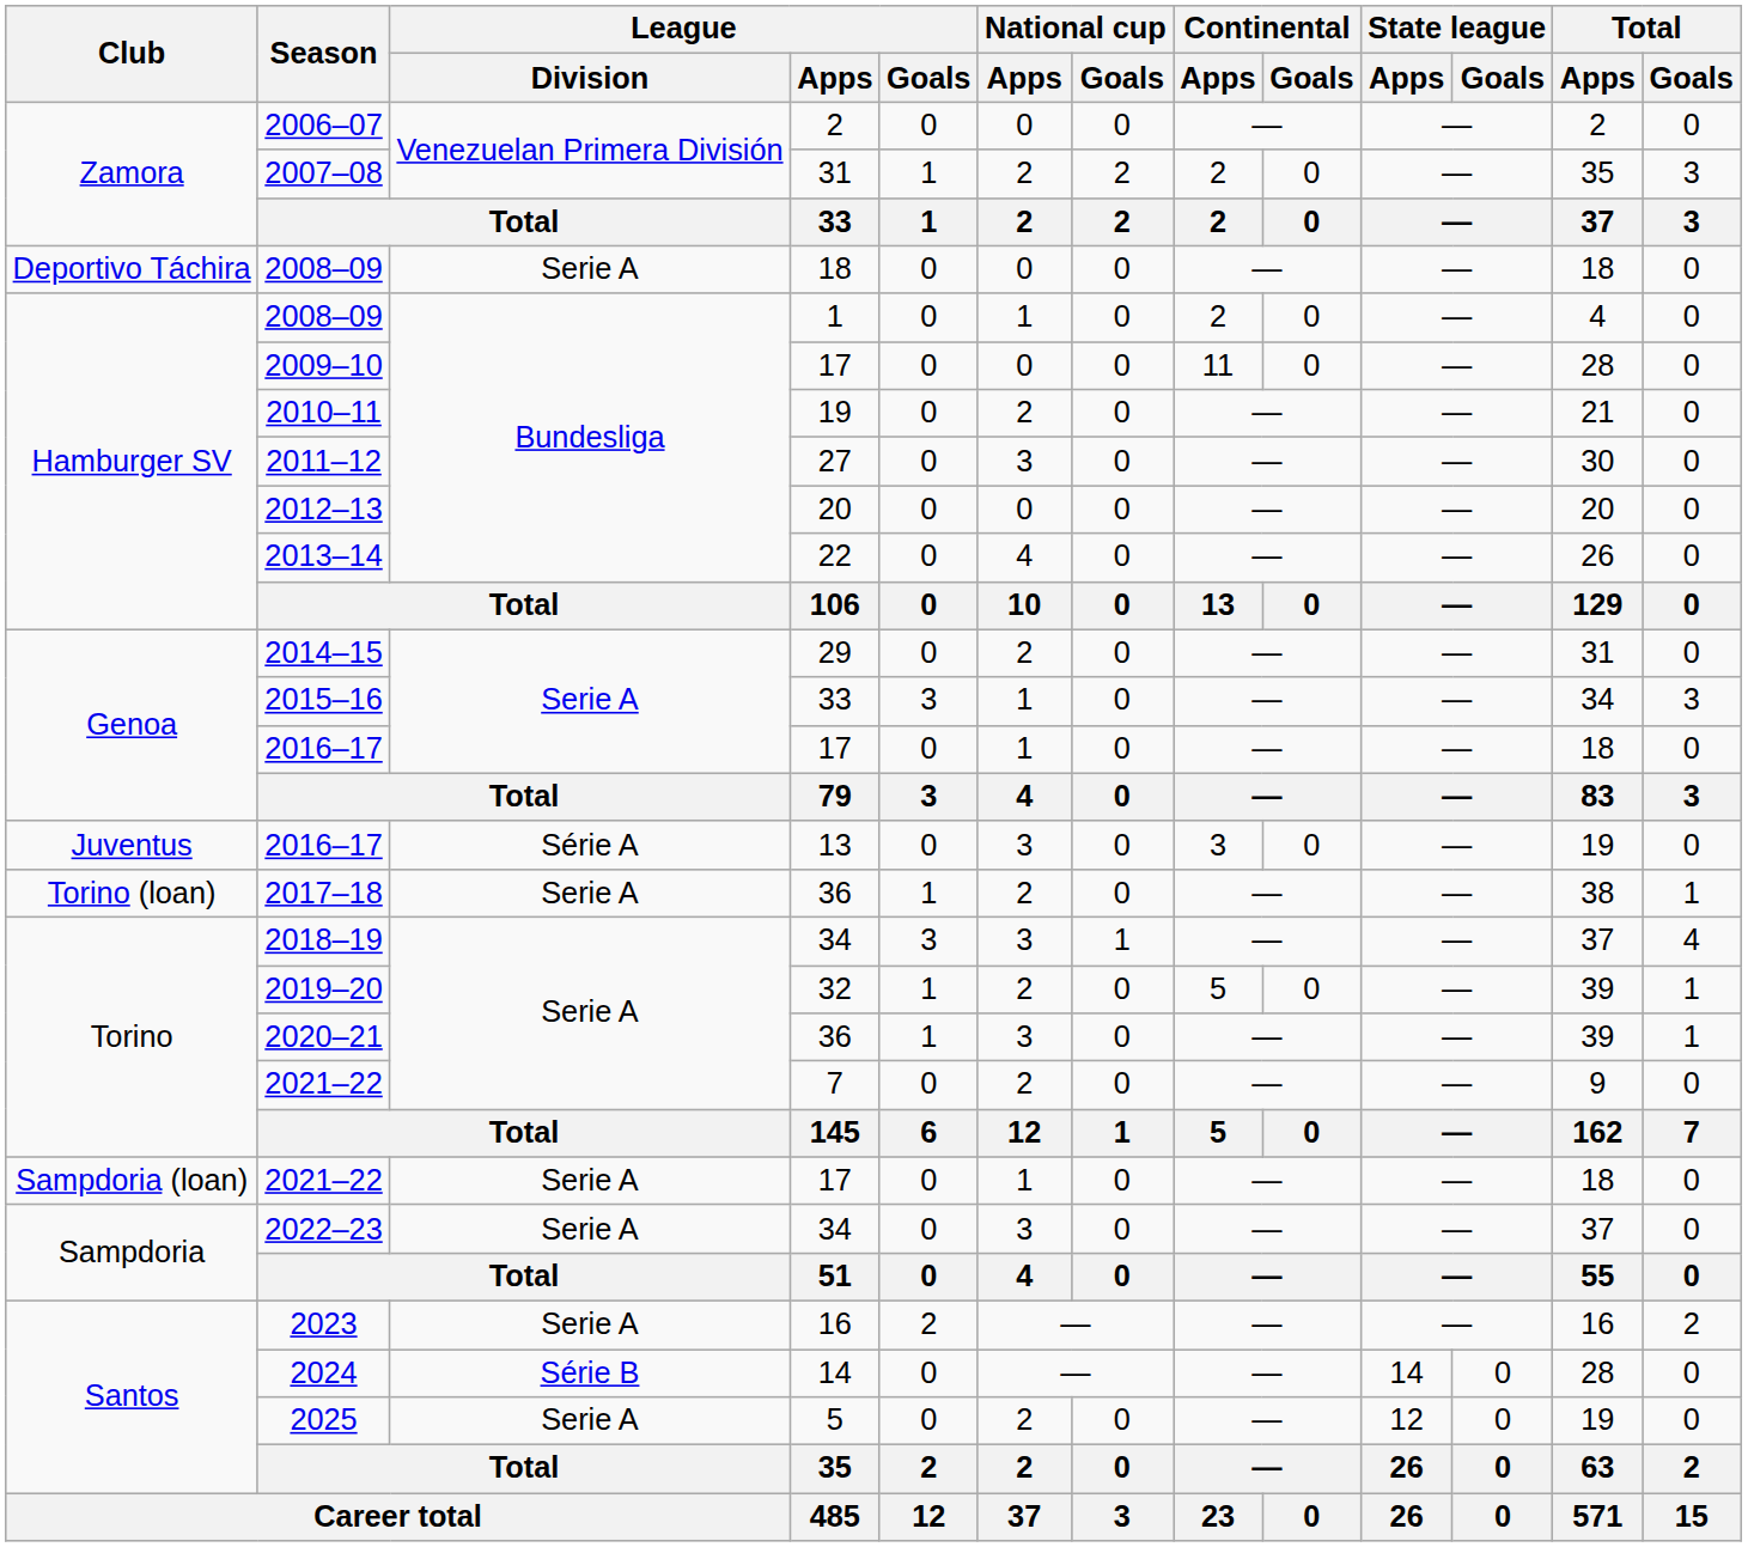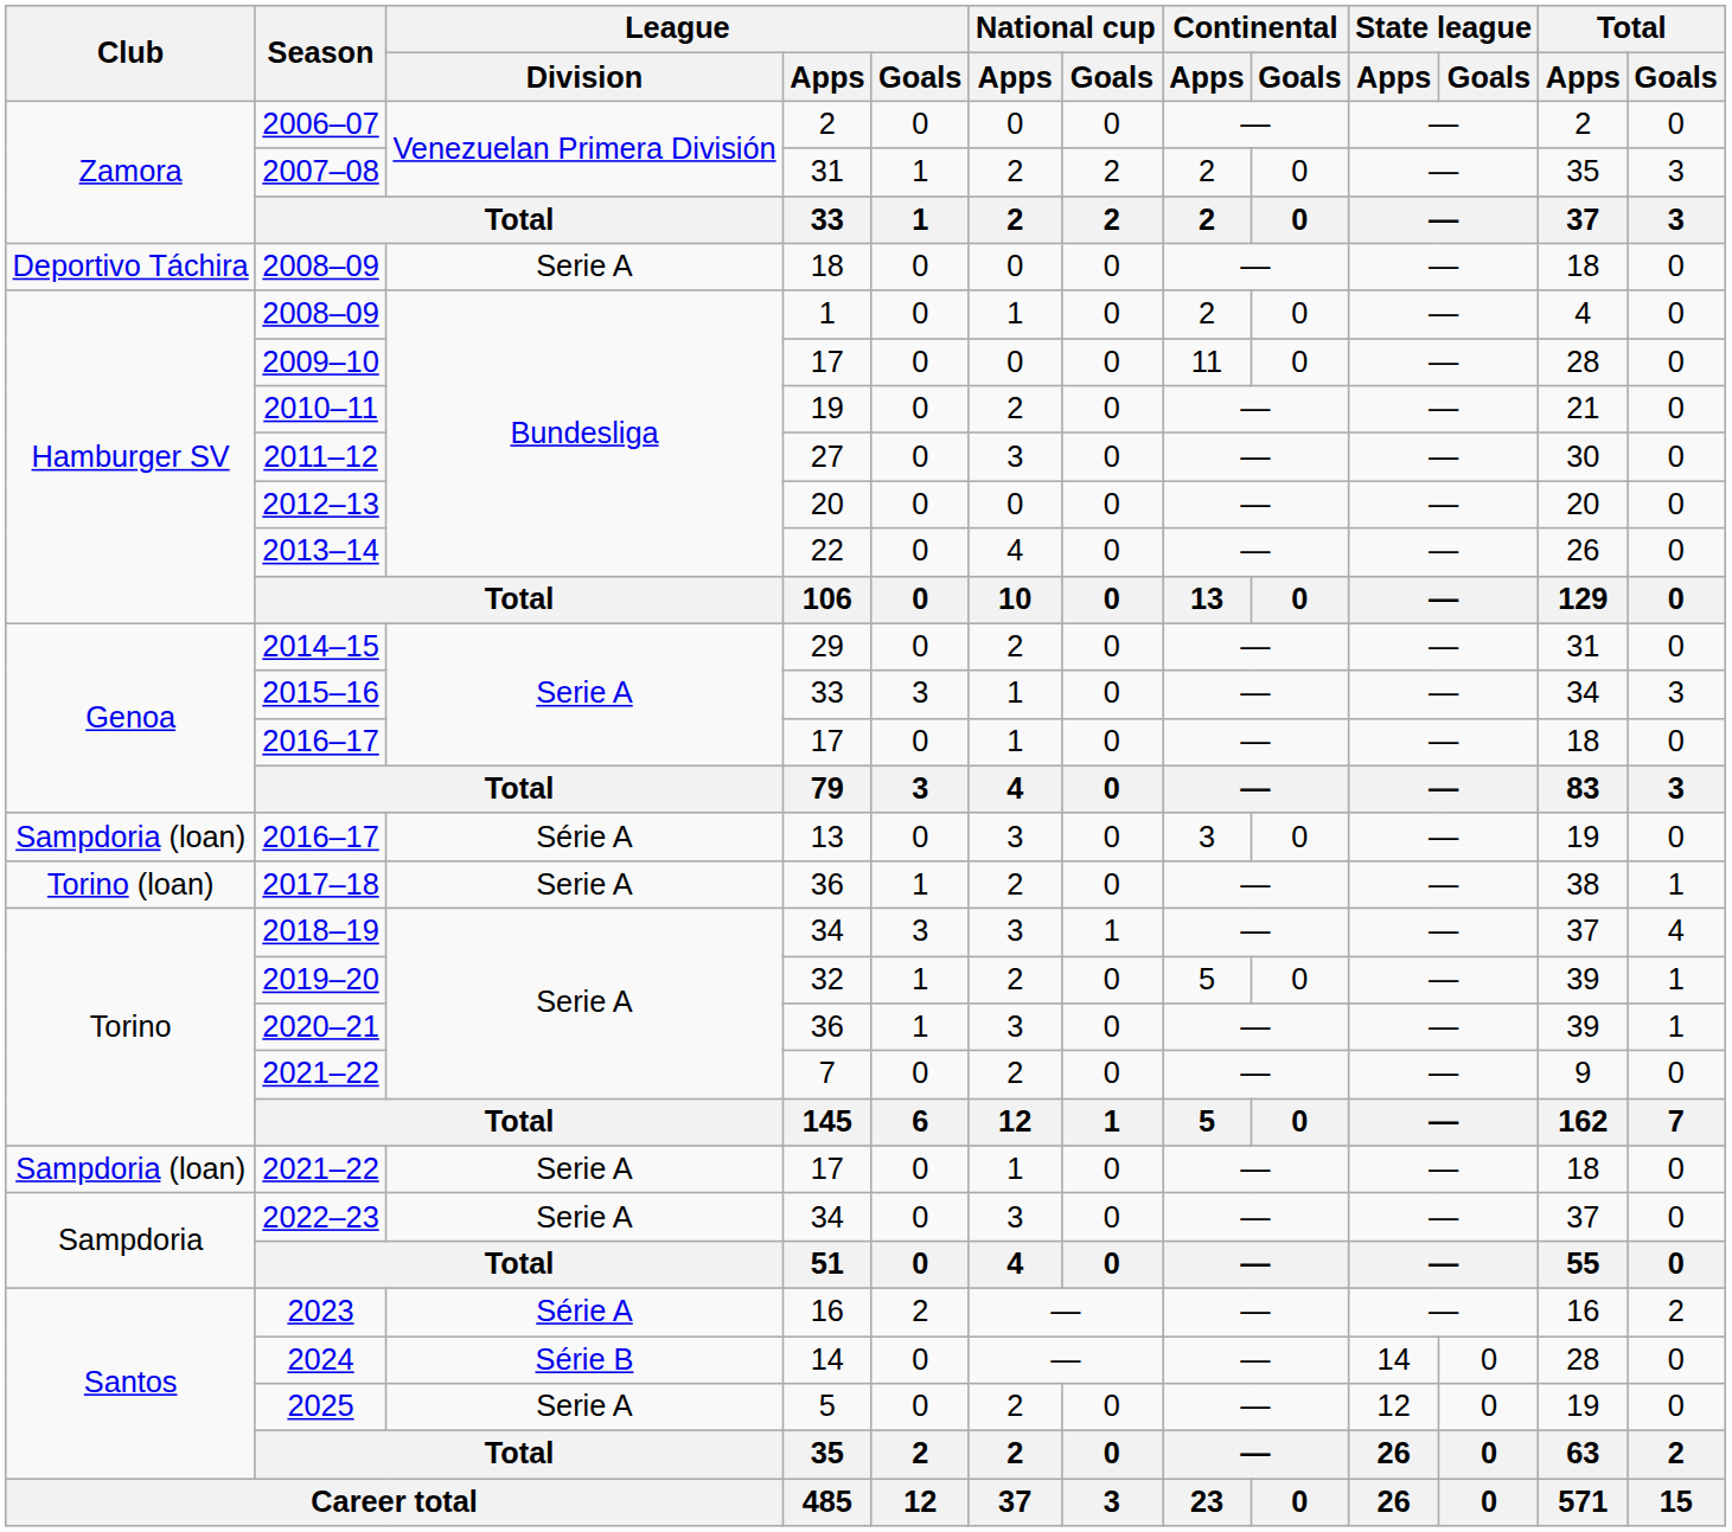2016–17 / 13 | Club: Juventus -> Sampdoria (loan)
2023 | League / Division: Serie A -> Série A
